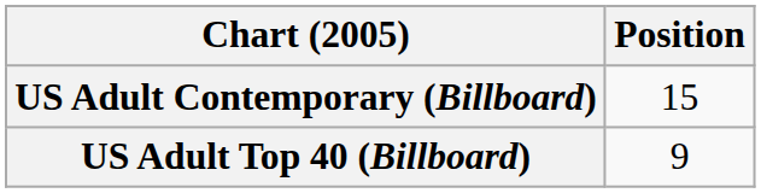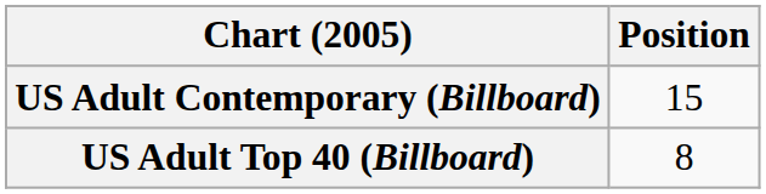US Adult Top 40 (Billboard) | Position: 9 -> 8
